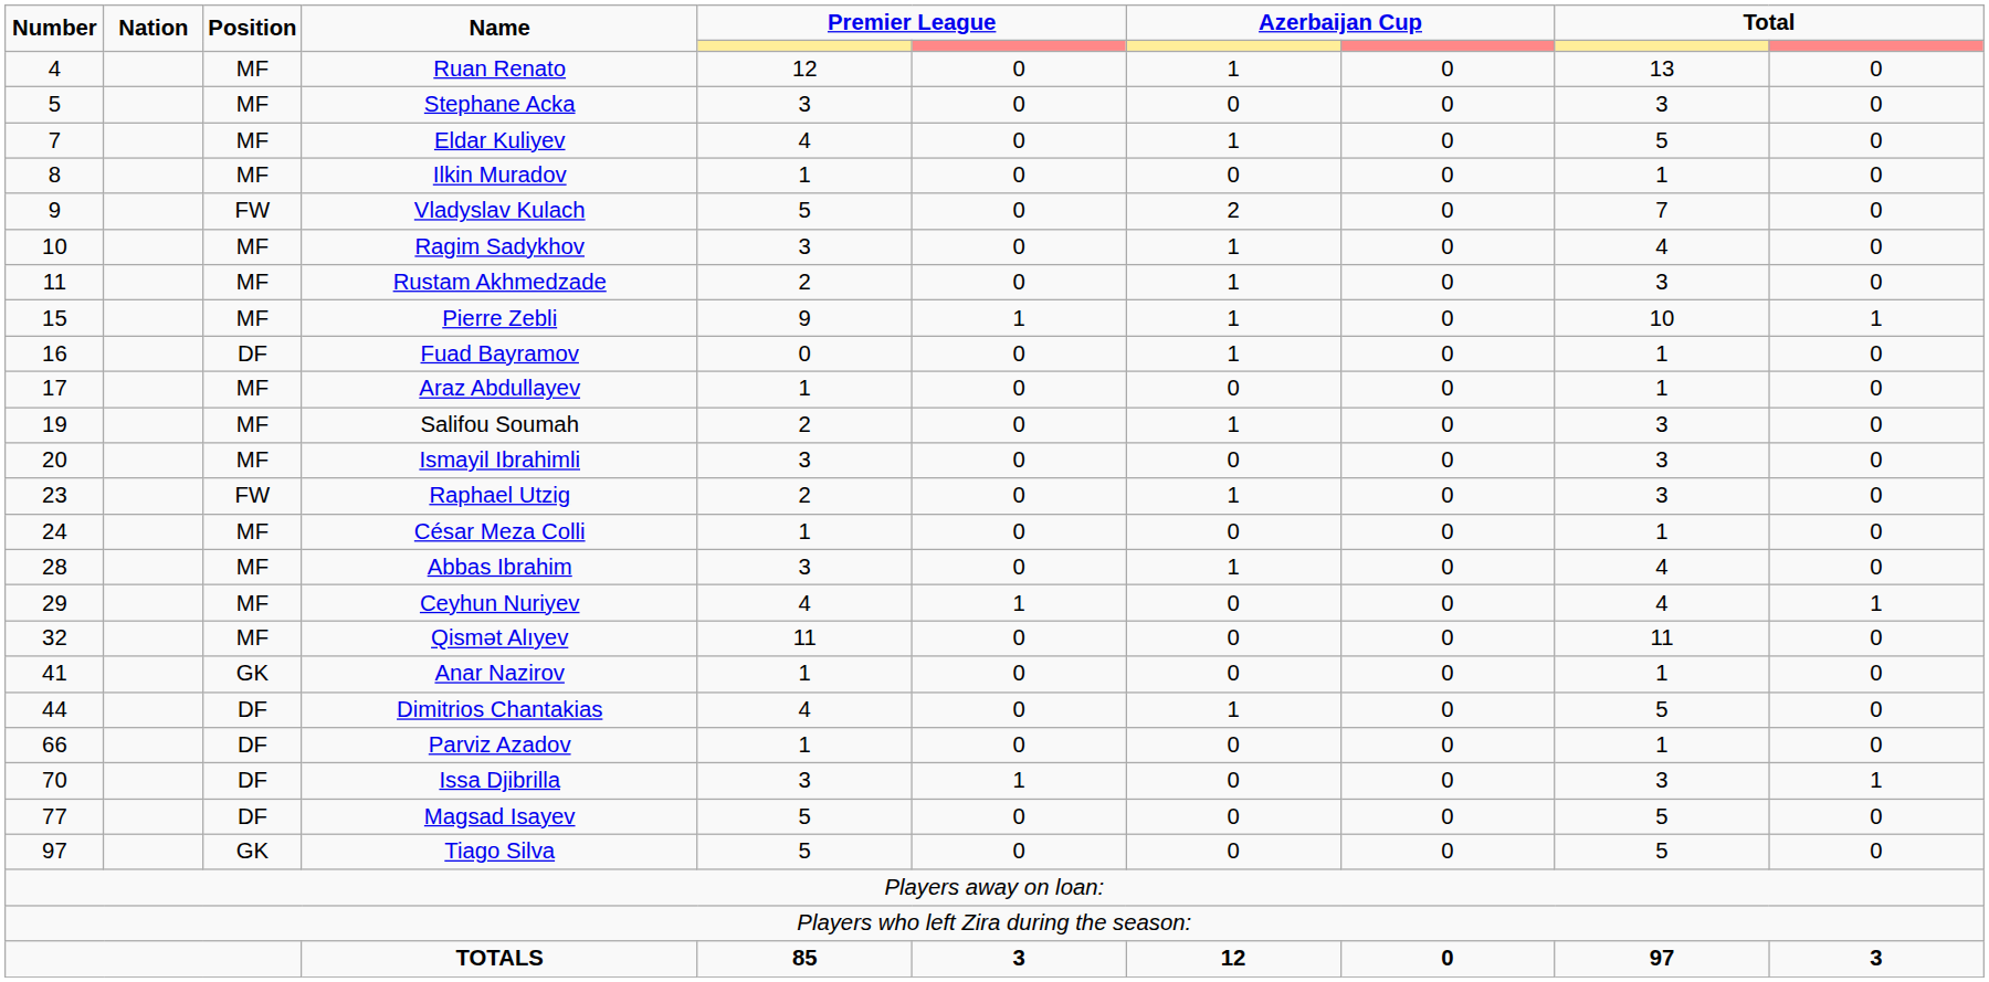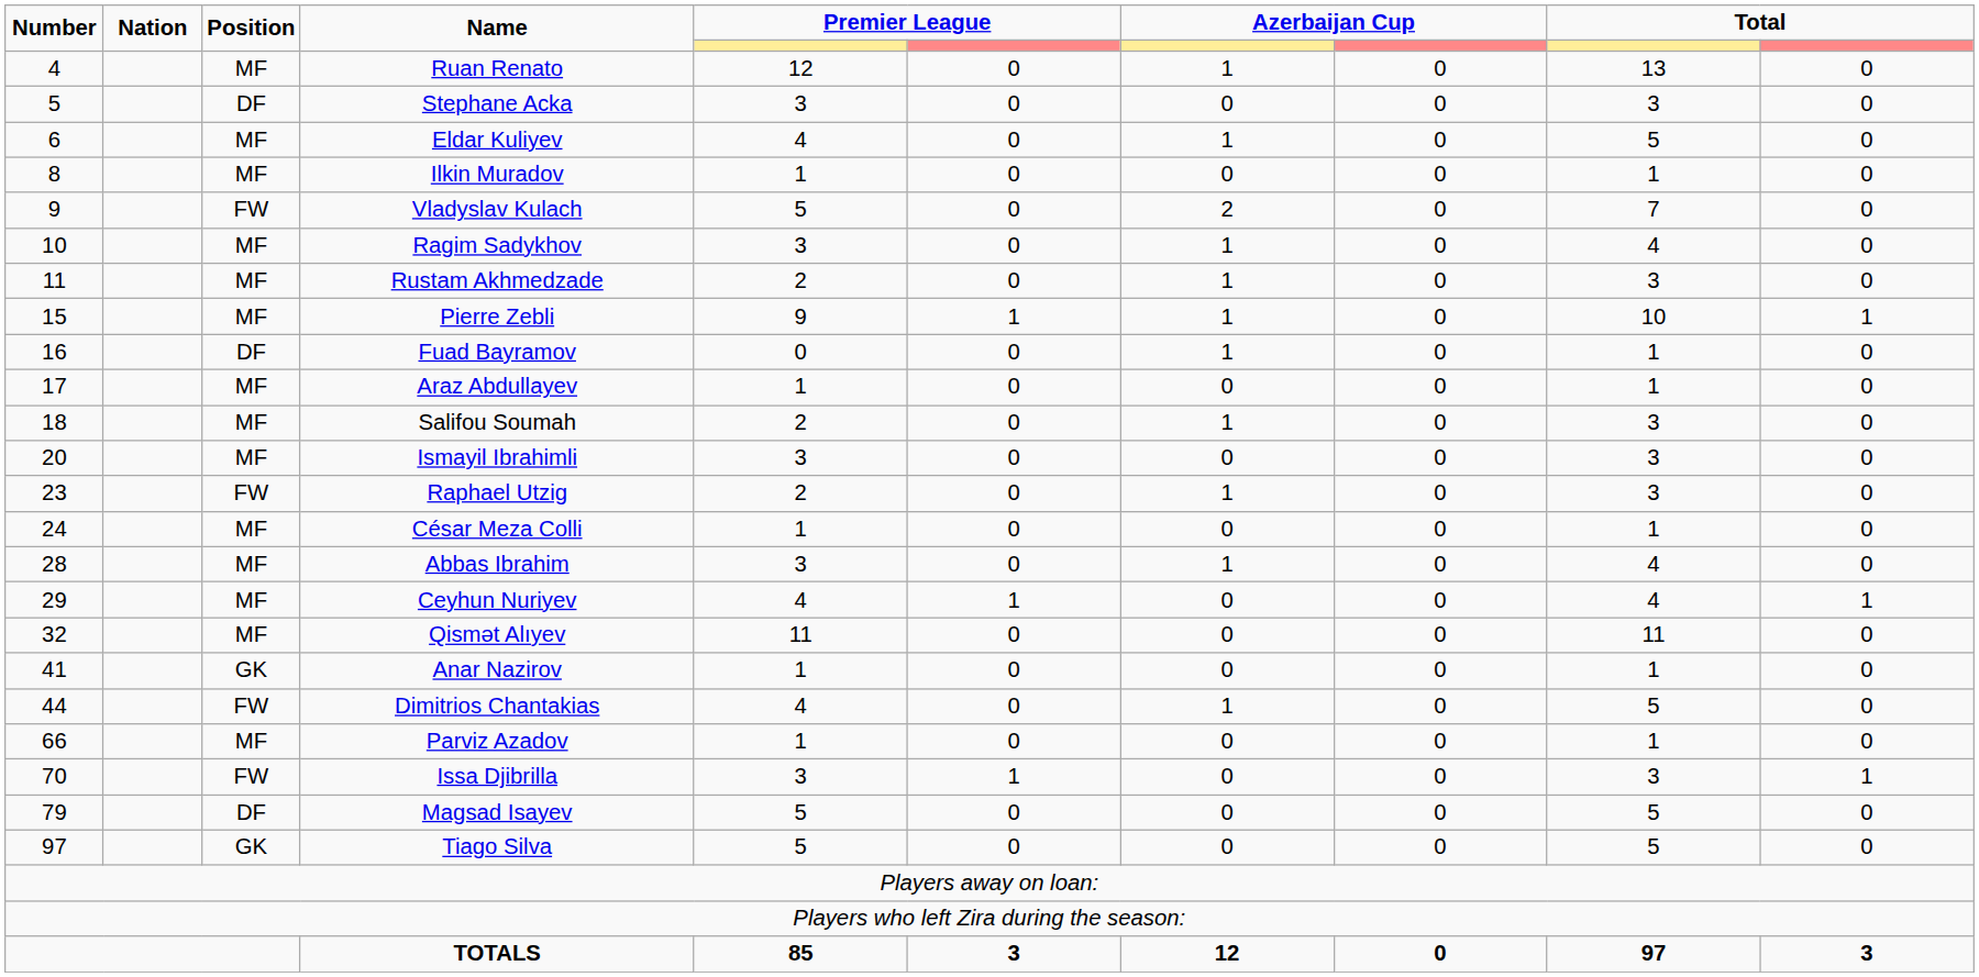Stephane Acka | Position: MF -> DF
Eldar Kuliyev | Number: 7 -> 6
Salifou Soumah | Number: 19 -> 18
Dimitrios Chantakias | Position: DF -> FW
Parviz Azadov | Position: DF -> MF
Issa Djibrilla | Position: DF -> FW
Magsad Isayev | Number: 77 -> 79
